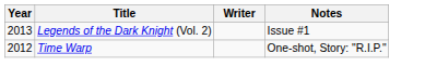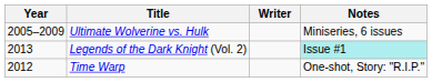+ row: 2005–2009 | Ultimate Wolverine vs. Hulk | Miniseries, 6 issues
Legends of the Dark Knight (Vol. 2) | Notes: no background -> paleturquoise background
